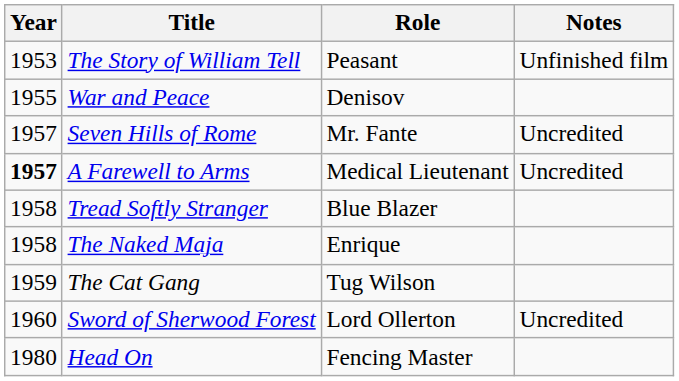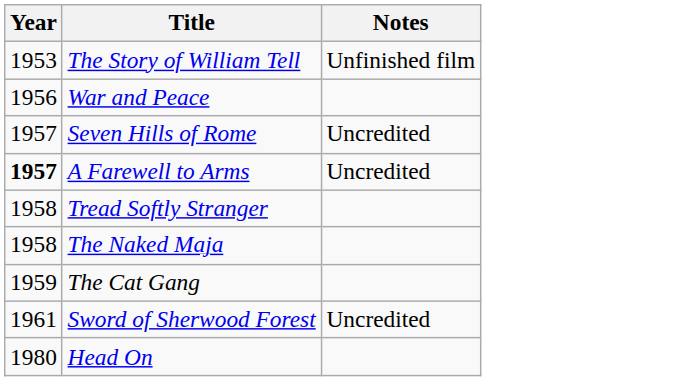- column: Role | Peasant | Denisov | Mr. Fante | Medical Lieutenant | Blue Blazer | Enrique | Tug Wilson | Lord Ollerton | Fencing Master
War and Peace | Year: 1955 -> 1956
Sword of Sherwood Forest | Year: 1960 -> 1961
